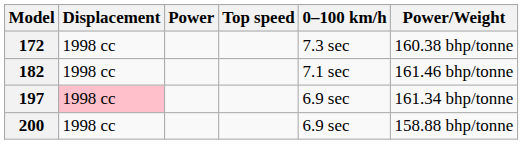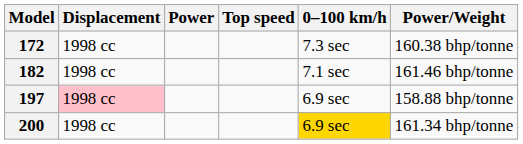197 | Power/Weight: 161.34 bhp/tonne -> 158.88 bhp/tonne
200 | 0–100 km/h: no background -> gold background
200 | Power/Weight: 158.88 bhp/tonne -> 161.34 bhp/tonne
